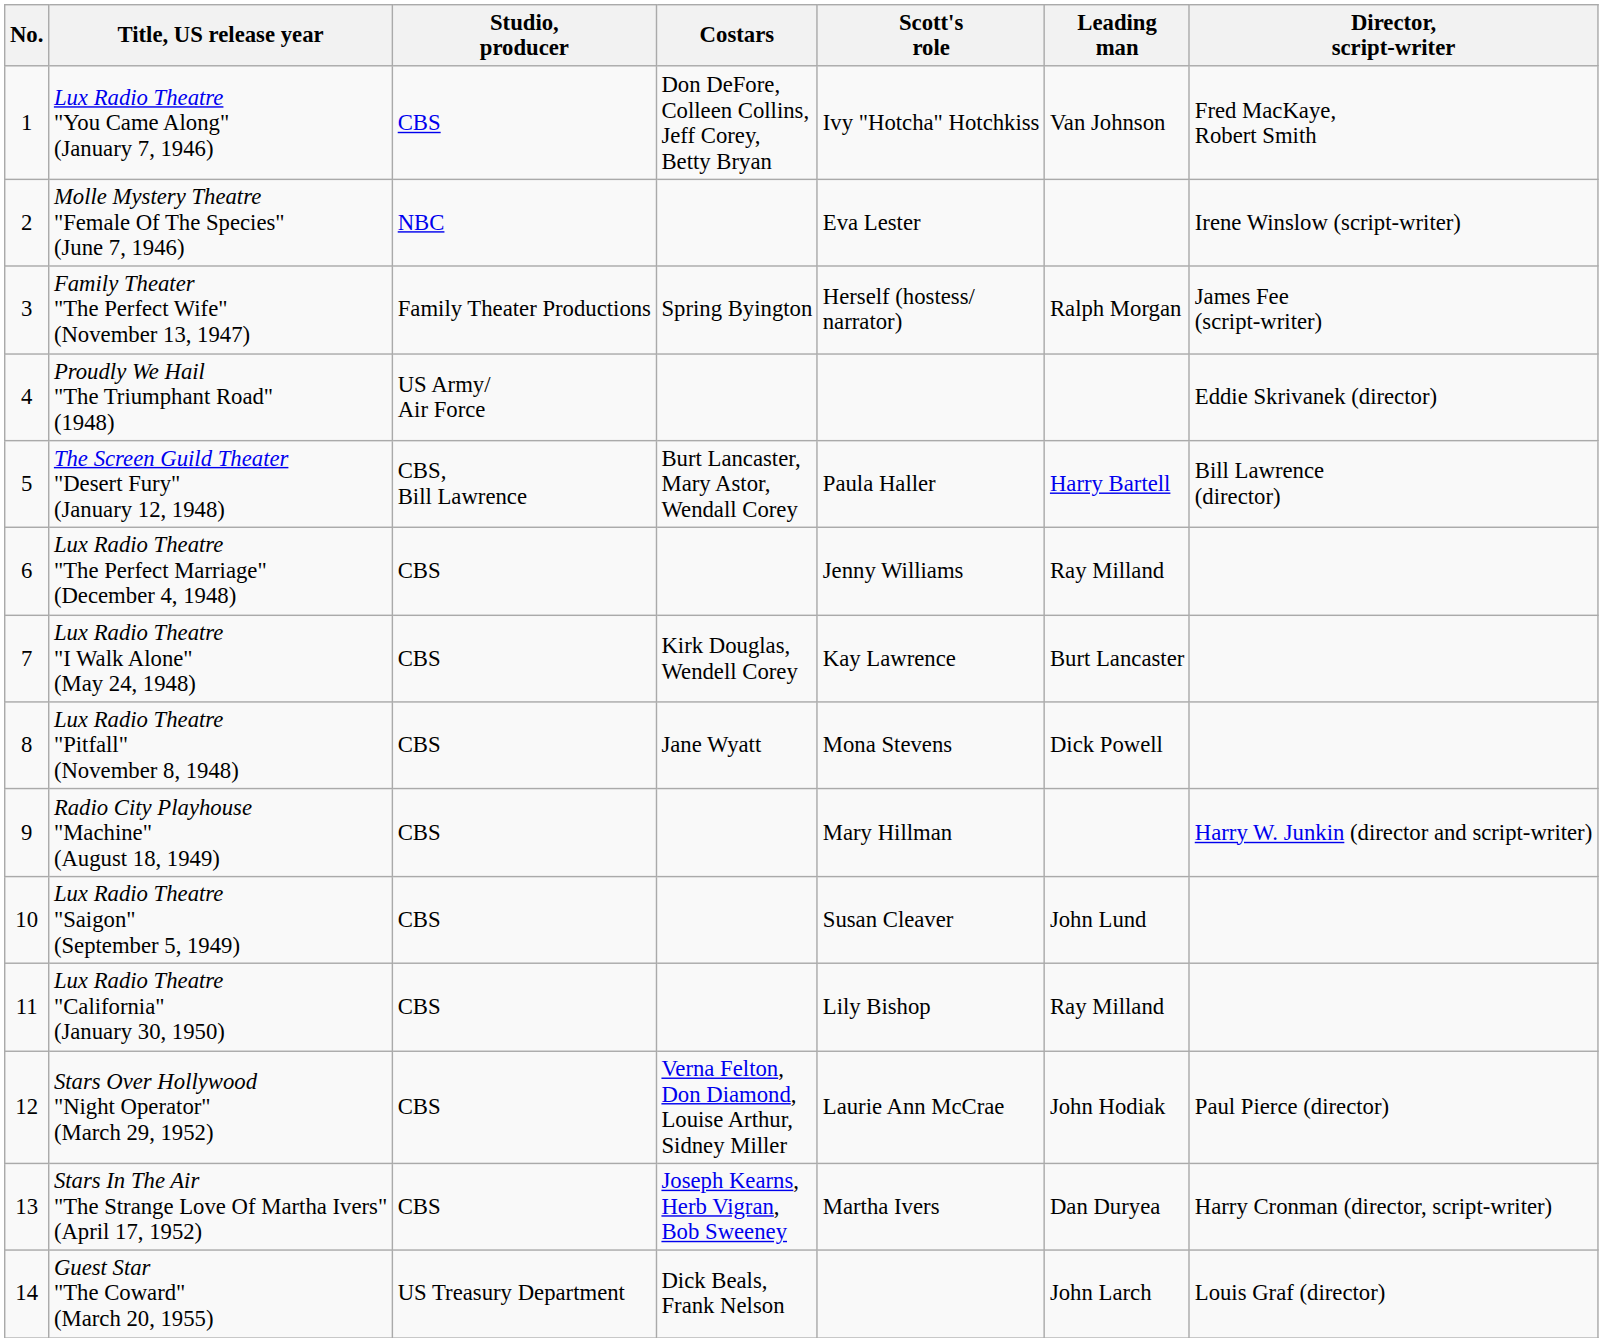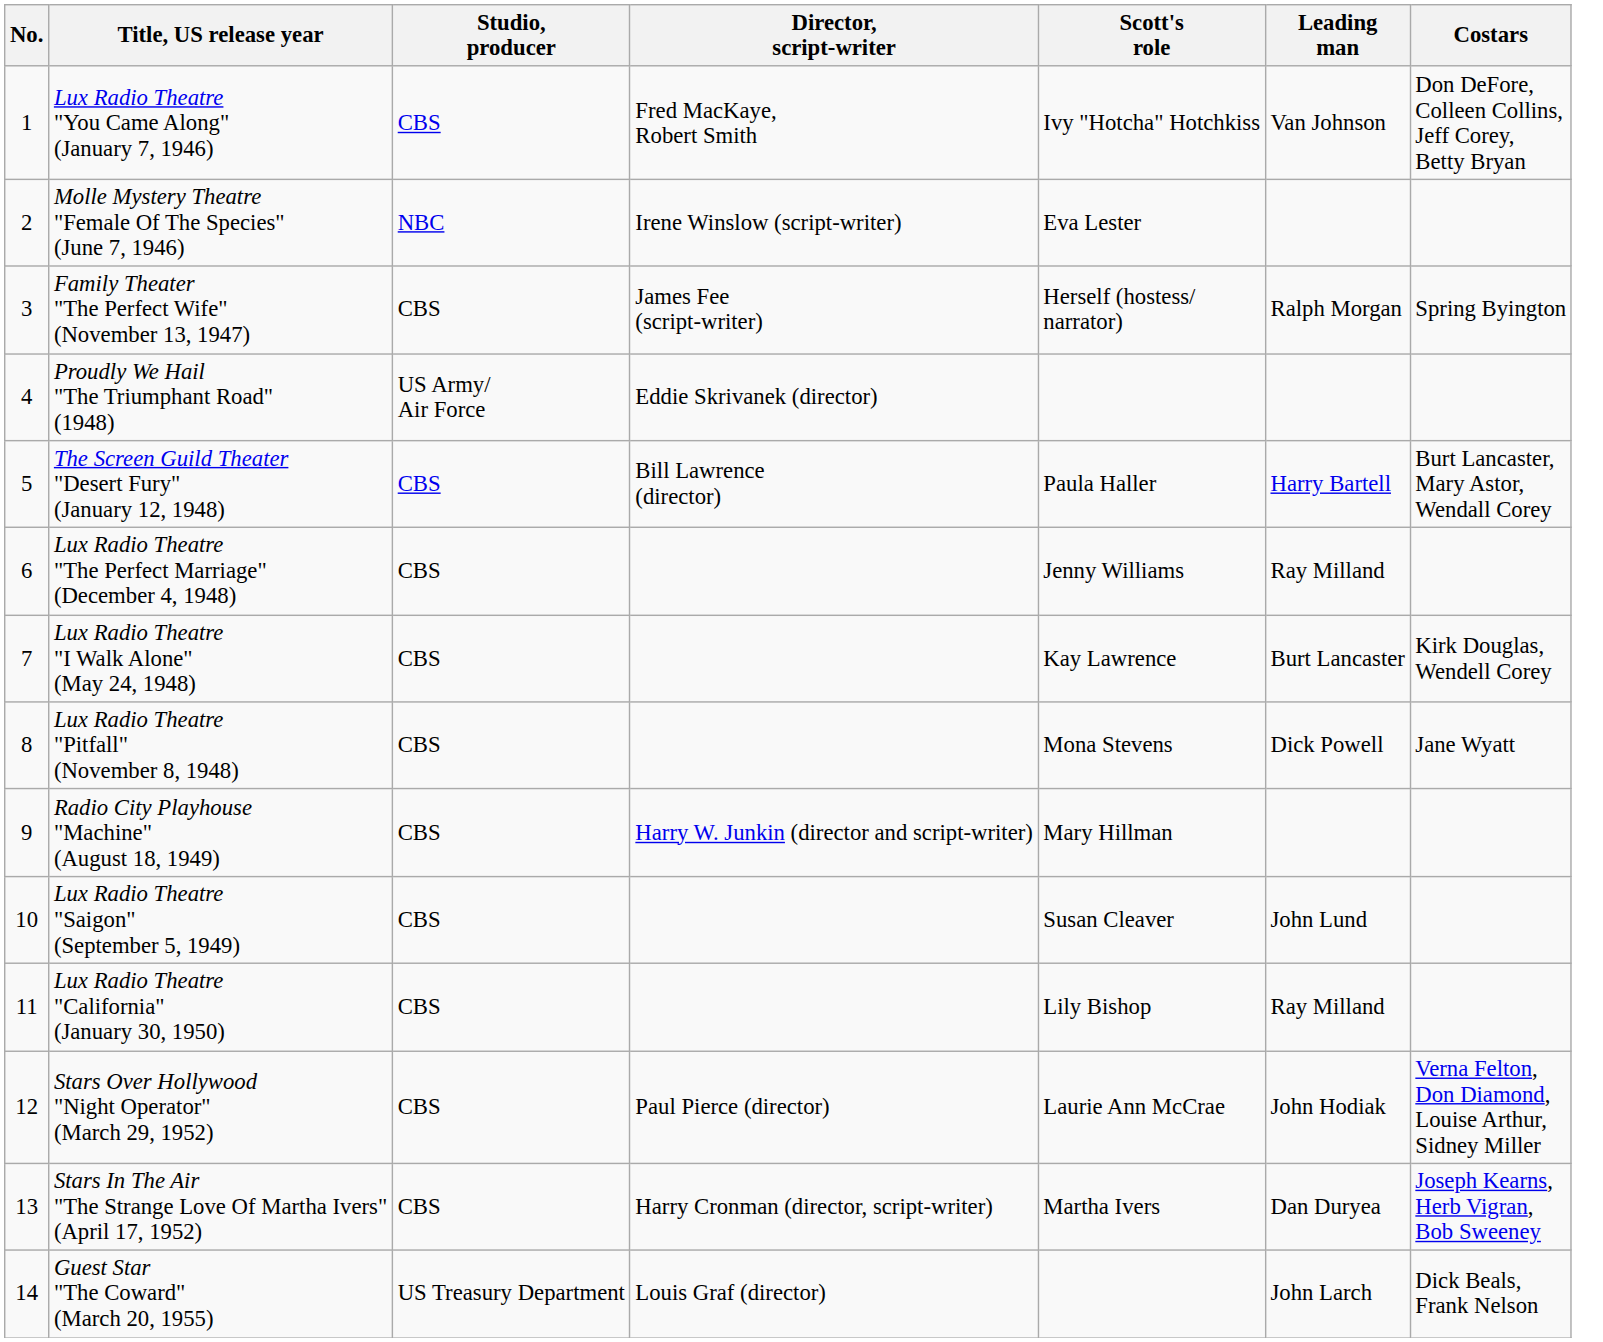columns swapped: Director, script-writer <-> Costars
Family Theater "The Perfect Wife" (November 13, 1947) | Studio, producer: Family Theater Productions -> CBS
The Screen Guild Theater "Desert Fury" (January 12, 1948) | Studio, producer: CBS, Bill Lawrence -> CBS
